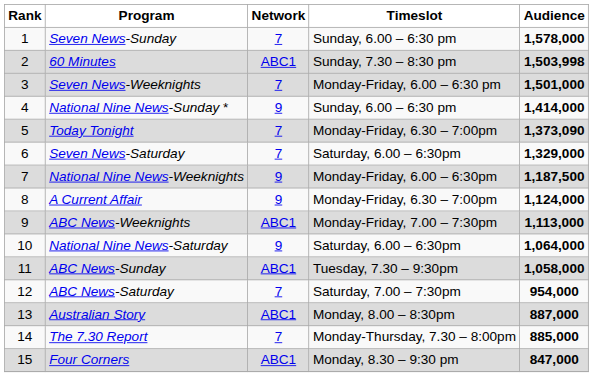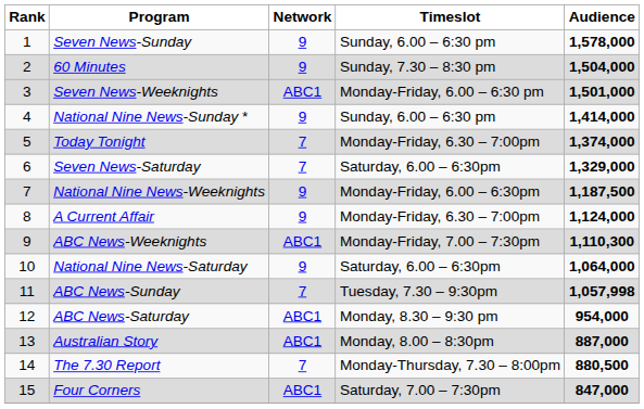Seven News-Sunday | Network: 7 -> 9
60 Minutes | Network: ABC1 -> 9
60 Minutes | Audience: 1,503,998 -> 1,504,000
Seven News-Weeknights | Network: 7 -> ABC1
Today Tonight | Audience: 1,373,090 -> 1,374,000
ABC News-Weeknights | Audience: 1,113,000 -> 1,110,300
ABC News-Sunday | Network: ABC1 -> 7
ABC News-Sunday | Audience: 1,058,000 -> 1,057,998
ABC News-Saturday | Network: 7 -> ABC1
ABC News-Saturday | Timeslot: Saturday, 7.00 – 7:30pm -> Monday, 8.30 – 9:30 pm
The 7.30 Report | Audience: 885,000 -> 880,500
Four Corners | Timeslot: Monday, 8.30 – 9:30 pm -> Saturday, 7.00 – 7:30pm
